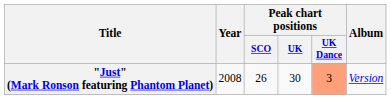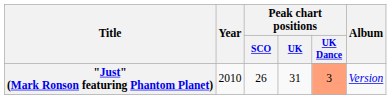"Just" (Mark Ronson featuring Phantom Planet) | Year: 2008 -> 2010
"Just" (Mark Ronson featuring Phantom Planet) | Peak chart positions / UK: 30 -> 31
